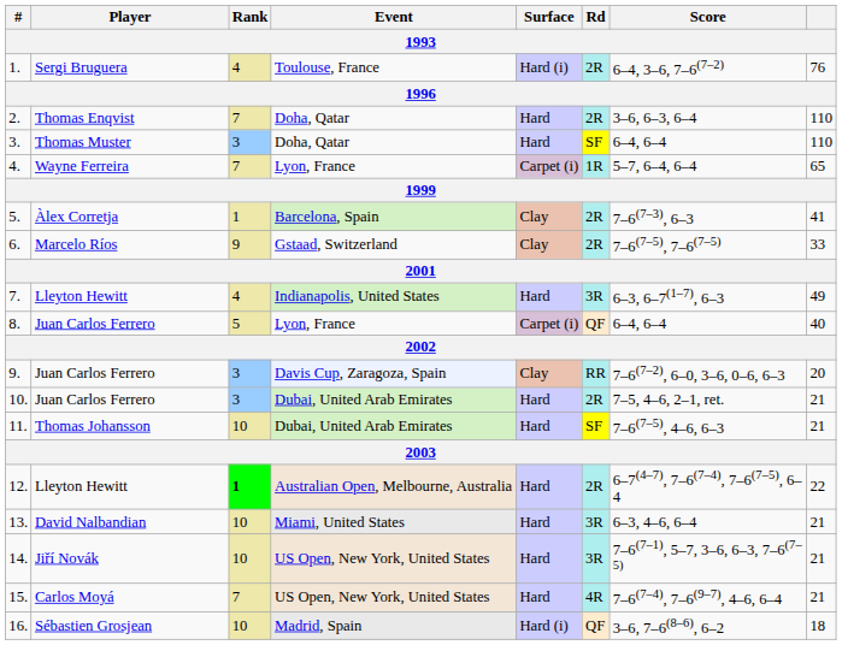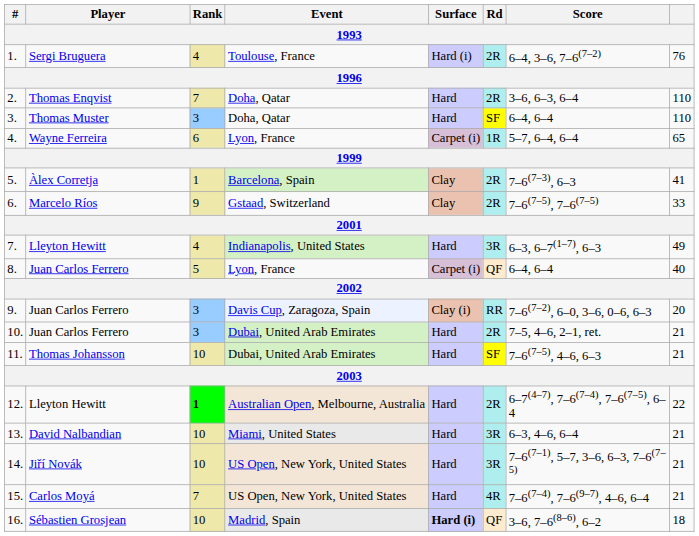4. | Rank: 7 -> 6
9. | Surface: Clay -> Clay (i)
16. | Surface: normal -> bold
